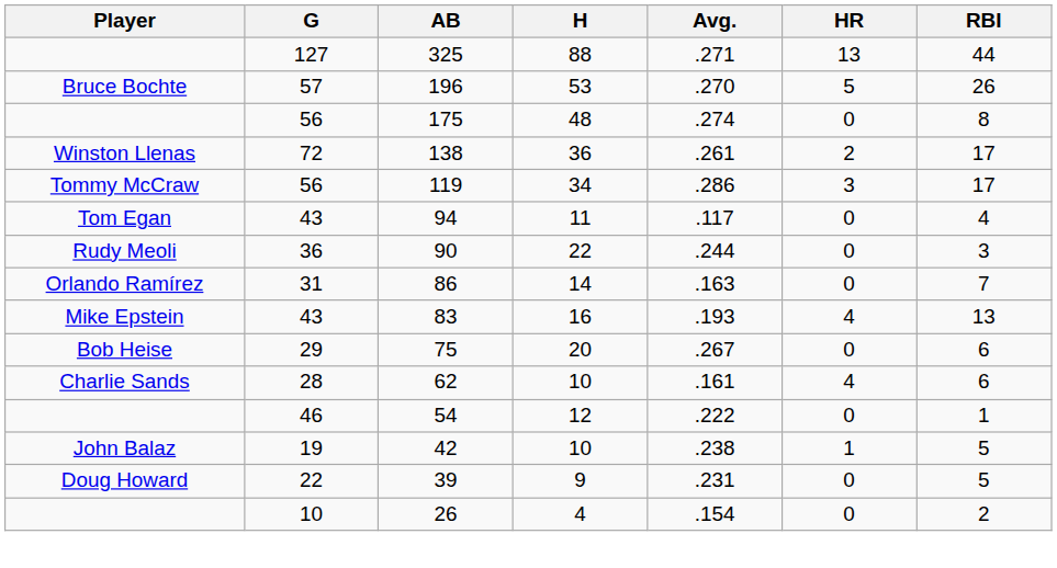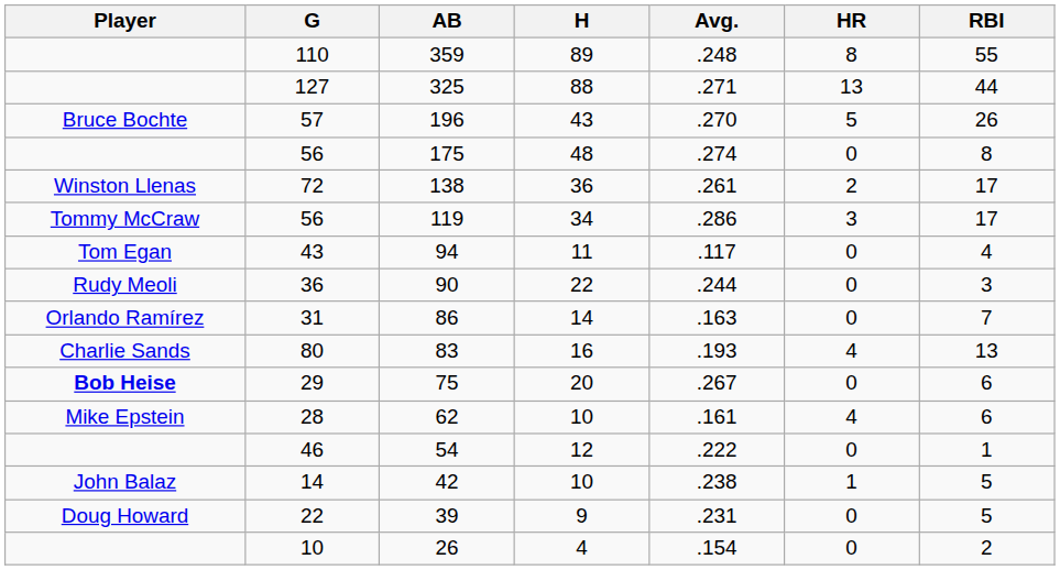+ row: 110 | 359 | 89 | .248 | 8 | 55
196 | H: 53 -> 43
83 | Player: Mike Epstein -> Charlie Sands
83 | G: 43 -> 80
75 | Player: normal -> bold
62 | Player: Charlie Sands -> Mike Epstein
42 | G: 19 -> 14
